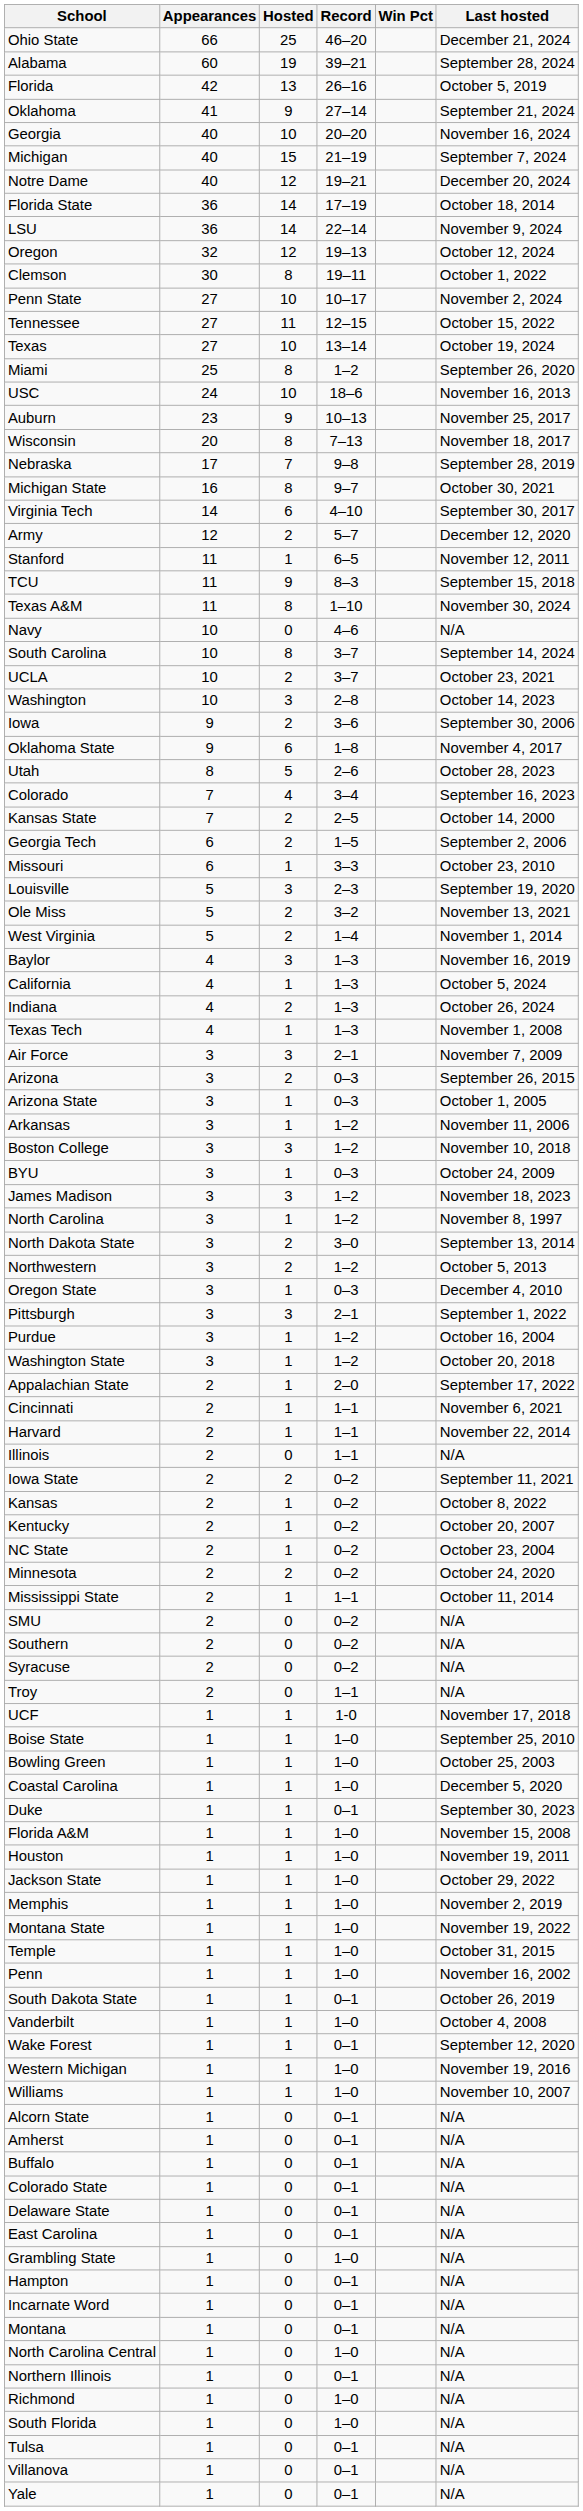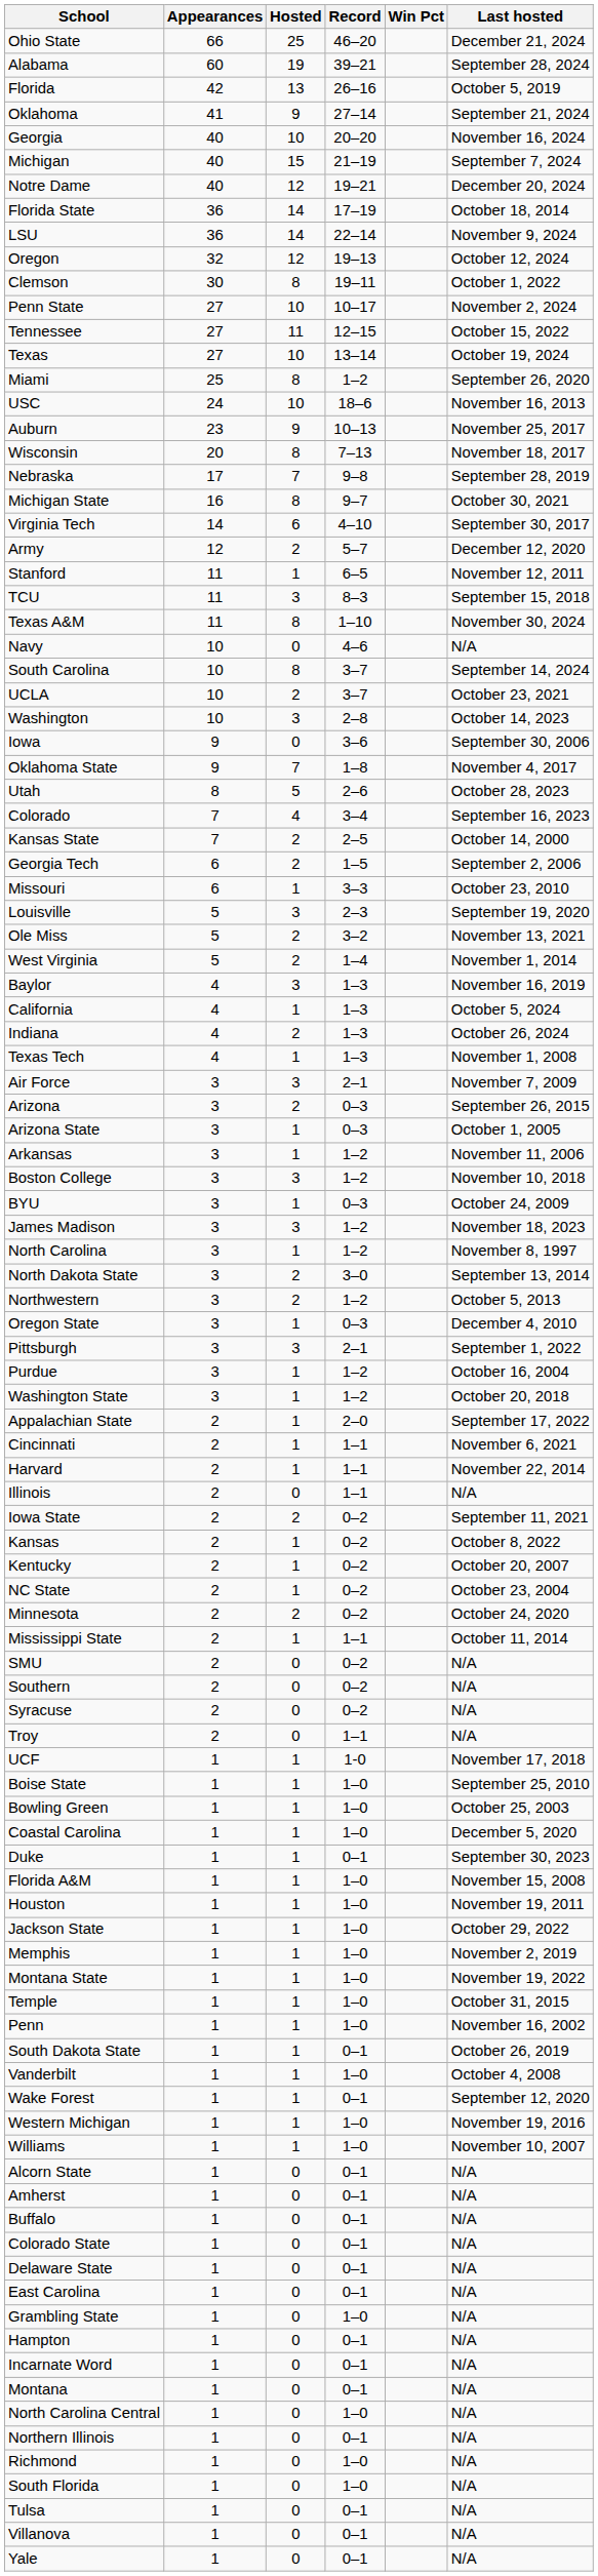TCU | Hosted: 9 -> 3
Iowa | Hosted: 2 -> 0
Oklahoma State | Hosted: 6 -> 7
